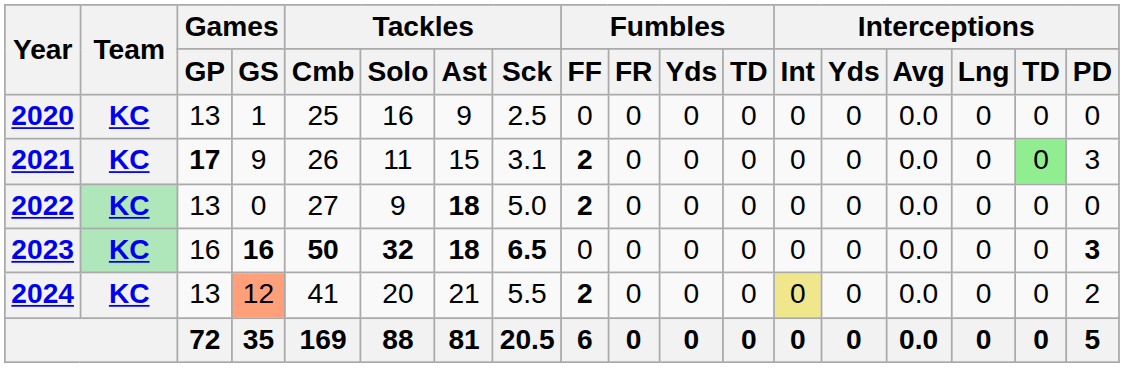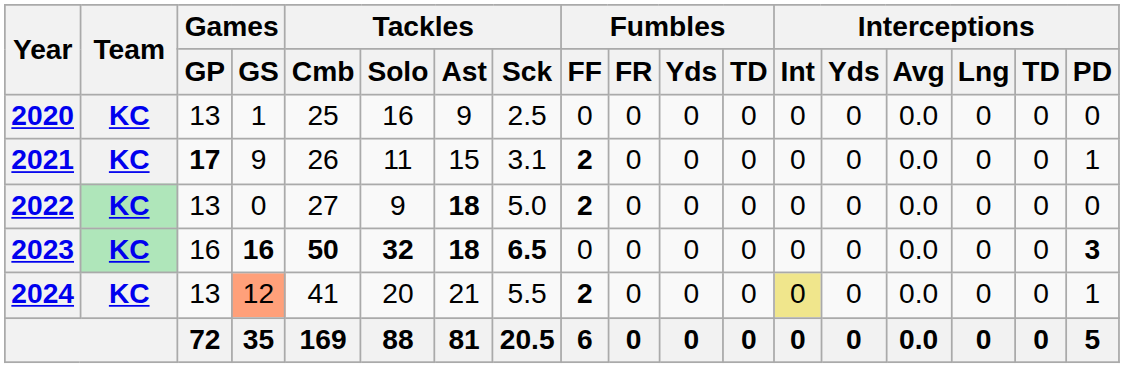2021 | Interceptions / TD: lightgreen background -> no background
2021 | Interceptions / PD: 3 -> 1
2024 | Interceptions / PD: 2 -> 1
